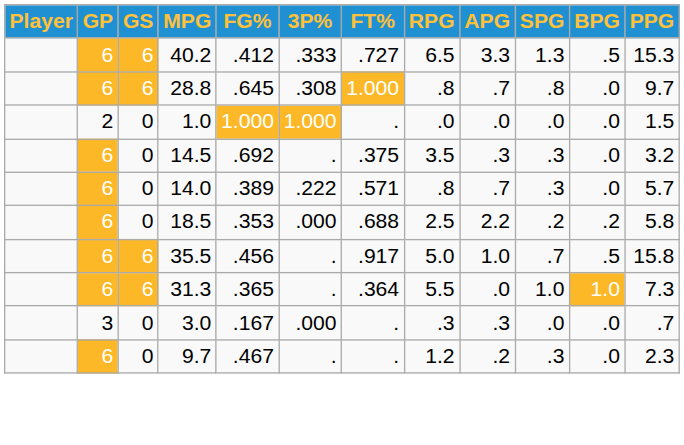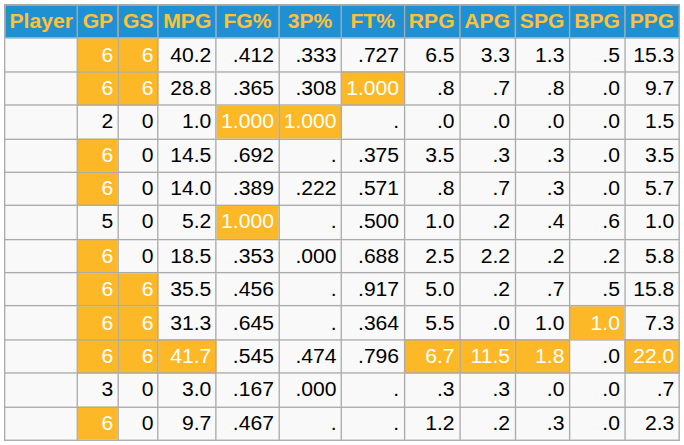28.8 | FG%: .645 -> .365
14.5 | PPG: 3.2 -> 3.5
+ row: 5 | 0 | 5.2 | 1.000 | . | .500 | 1.0 | .2 | .4 | .6 | 1.0
35.5 | APG: 1.0 -> .2
31.3 | FG%: .365 -> .645
+ row: 6 | 6 | 41.7 | .545 | .474 | .796 | 6.7 | 11.5 | 1.8 | .0 | 22.0
